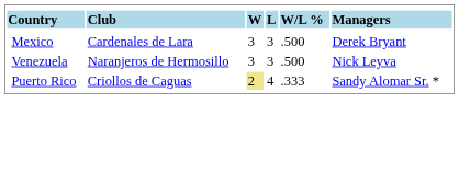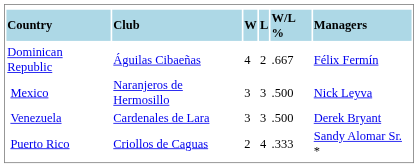+ row: Dominican Republic | Águilas Cibaeñas | 4 | 2 | .667 | Félix Fermín
Mexico | column 2: Cardenales de Lara -> Naranjeros de Hermosillo
Mexico | column 6: Derek Bryant -> Nick Leyva
Venezuela | column 2: Naranjeros de Hermosillo -> Cardenales de Lara
Venezuela | column 6: Nick Leyva -> Derek Bryant
Puerto Rico | column 3: khaki background -> no background
